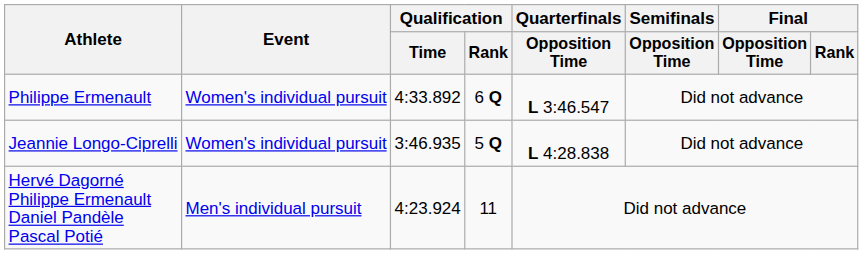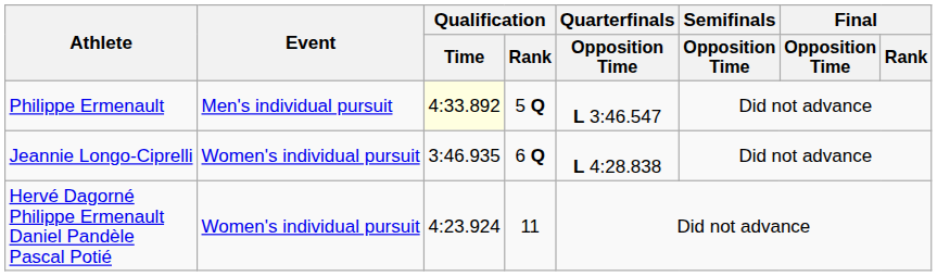Philippe Ermenault | Event: Women's individual pursuit -> Men's individual pursuit
Philippe Ermenault | Qualification / Time: no background -> lightyellow background
Philippe Ermenault | Qualification / Rank: 6 Q -> 5 Q
Jeannie Longo-Ciprelli | Qualification / Rank: 5 Q -> 6 Q
Hervé Dagorné Philippe Ermenault Daniel Pandèle Pascal Potié | Event: Men's individual pursuit -> Women's individual pursuit
